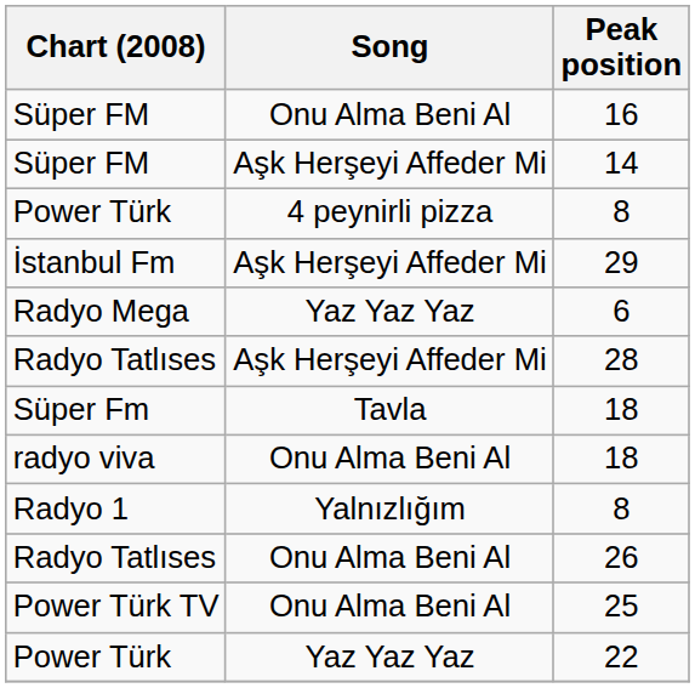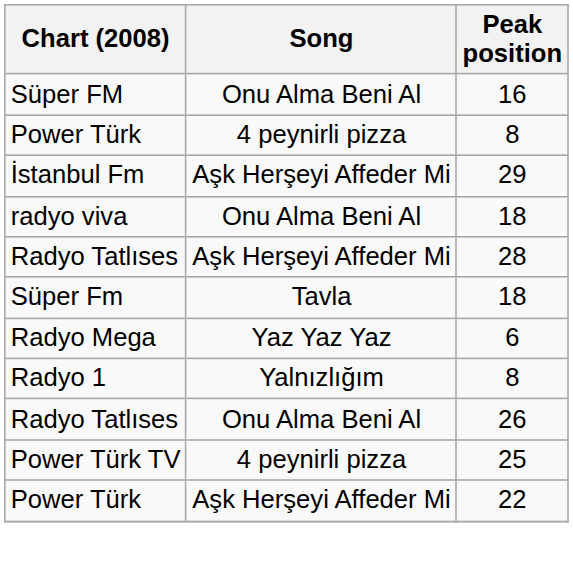- row: Süper FM | Aşk Herşeyi Affeder Mi | 14
rows swapped: radyo viva / 18 <-> 6
25 | Song: Onu Alma Beni Al -> 4 peynirli pizza
22 | Song: Yaz Yaz Yaz -> Aşk Herşeyi Affeder Mi
